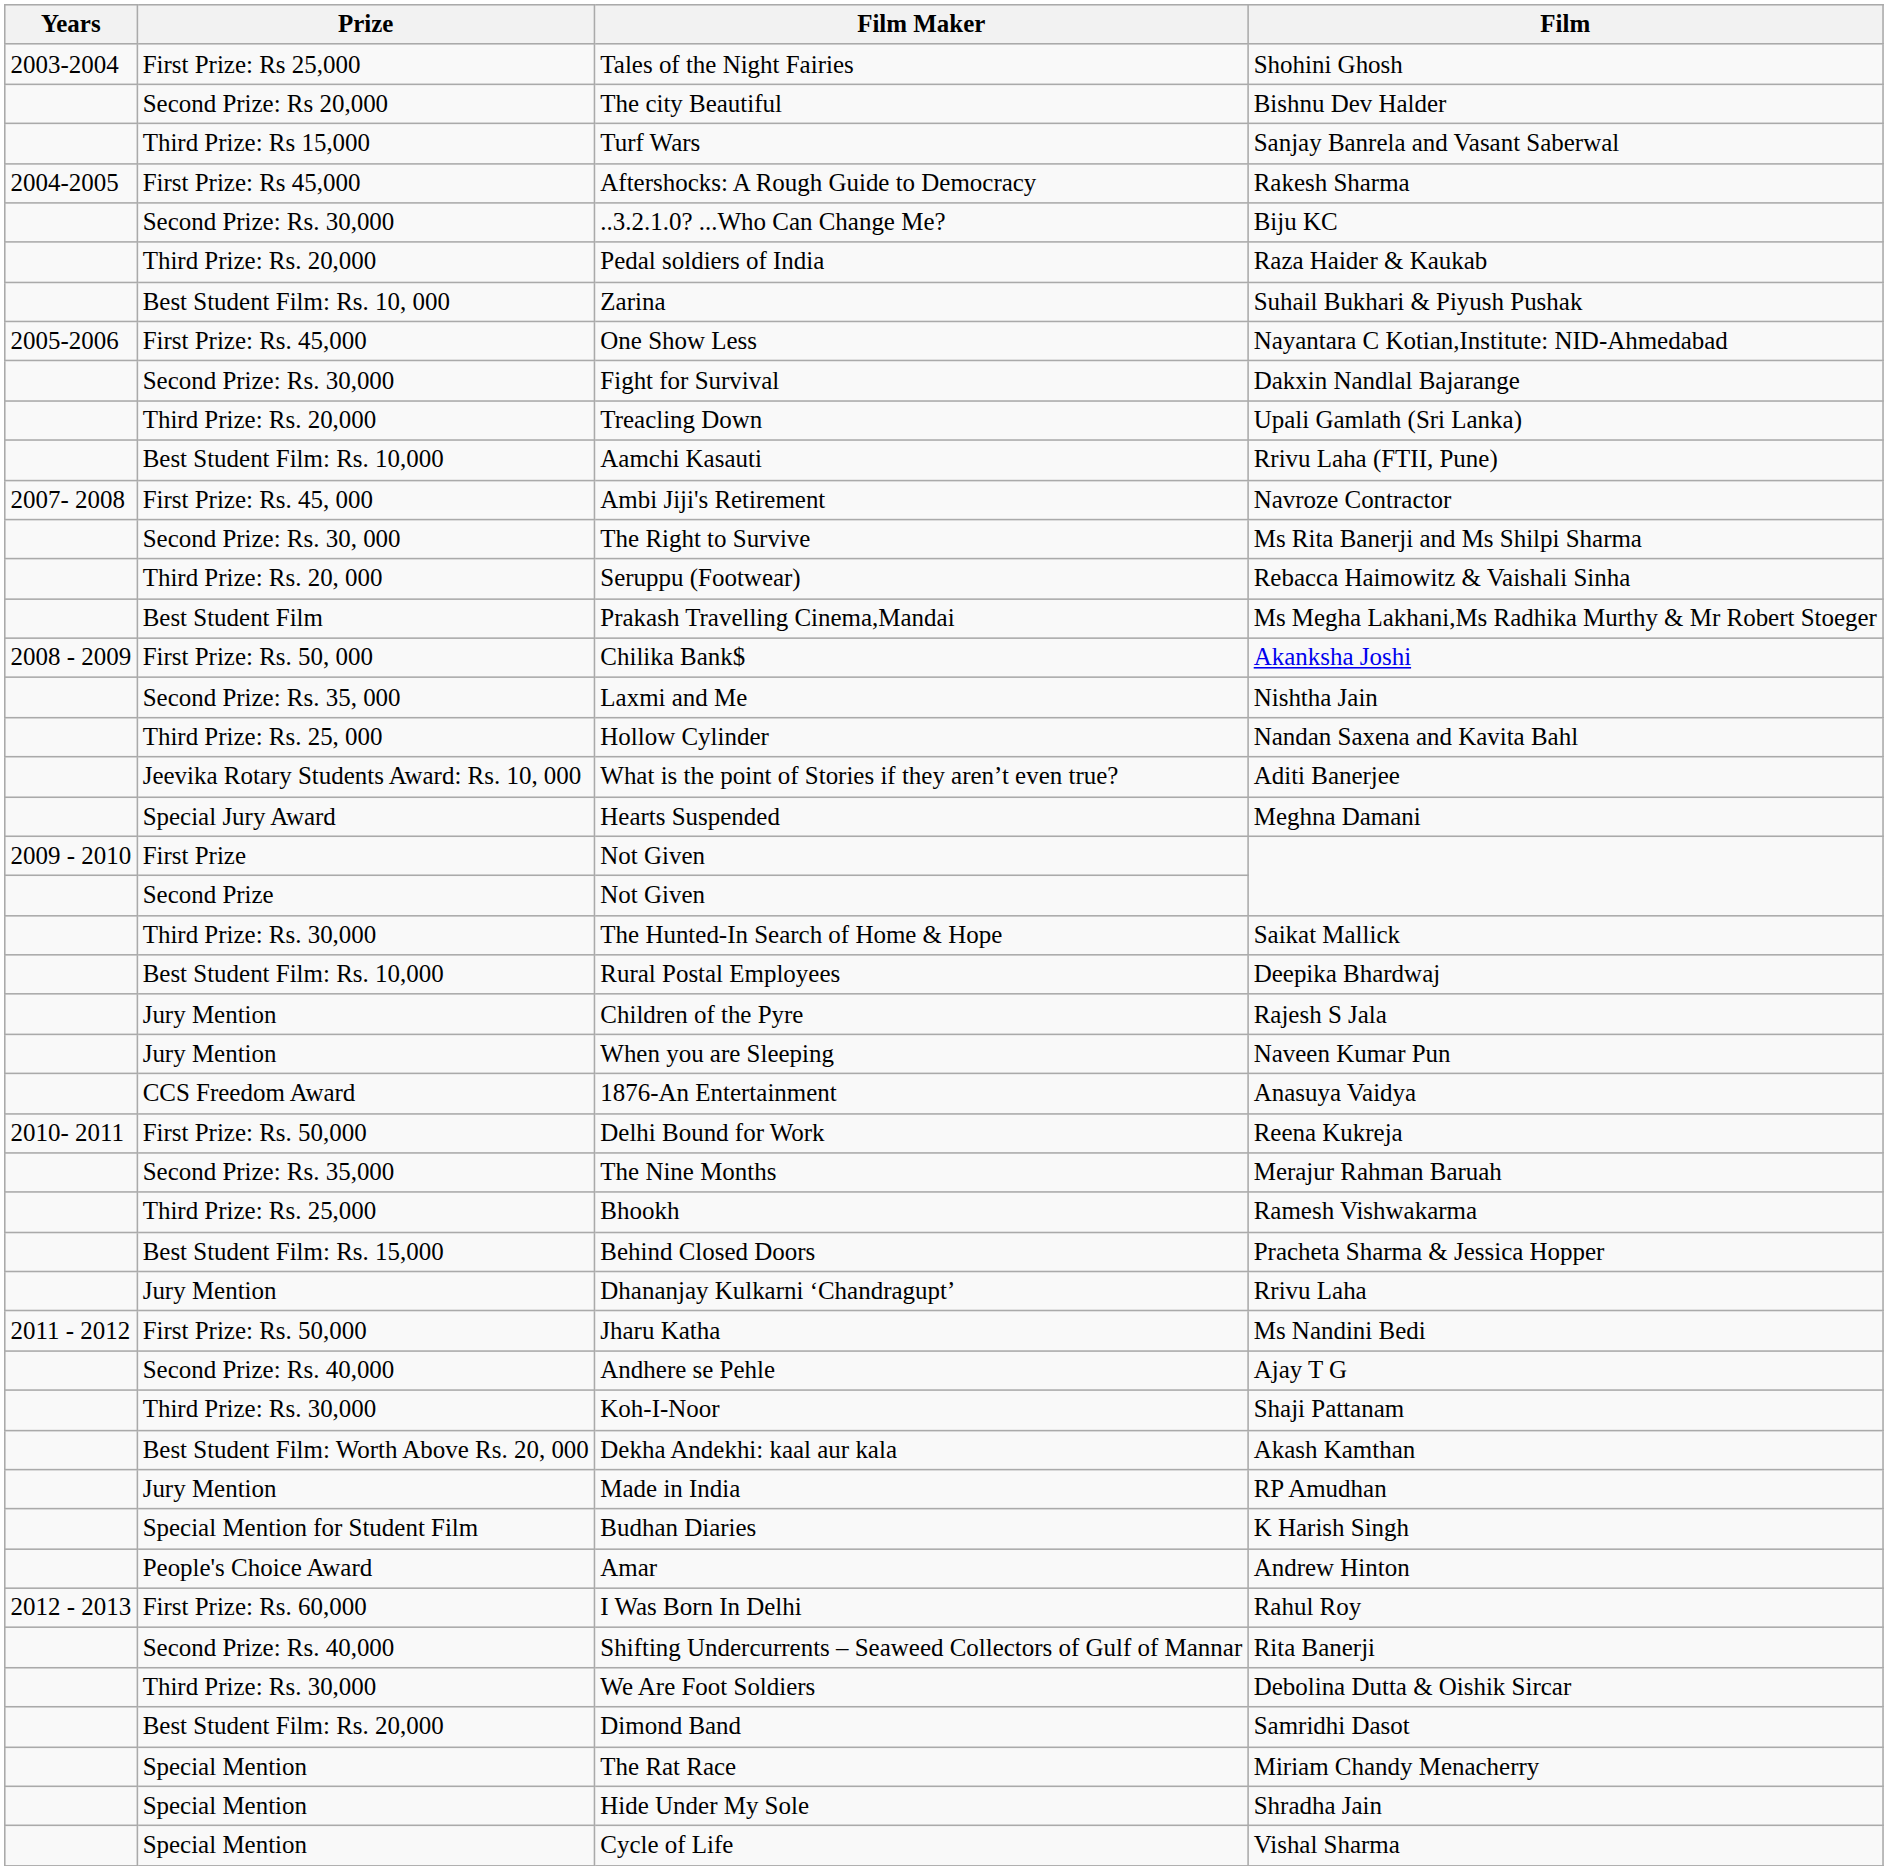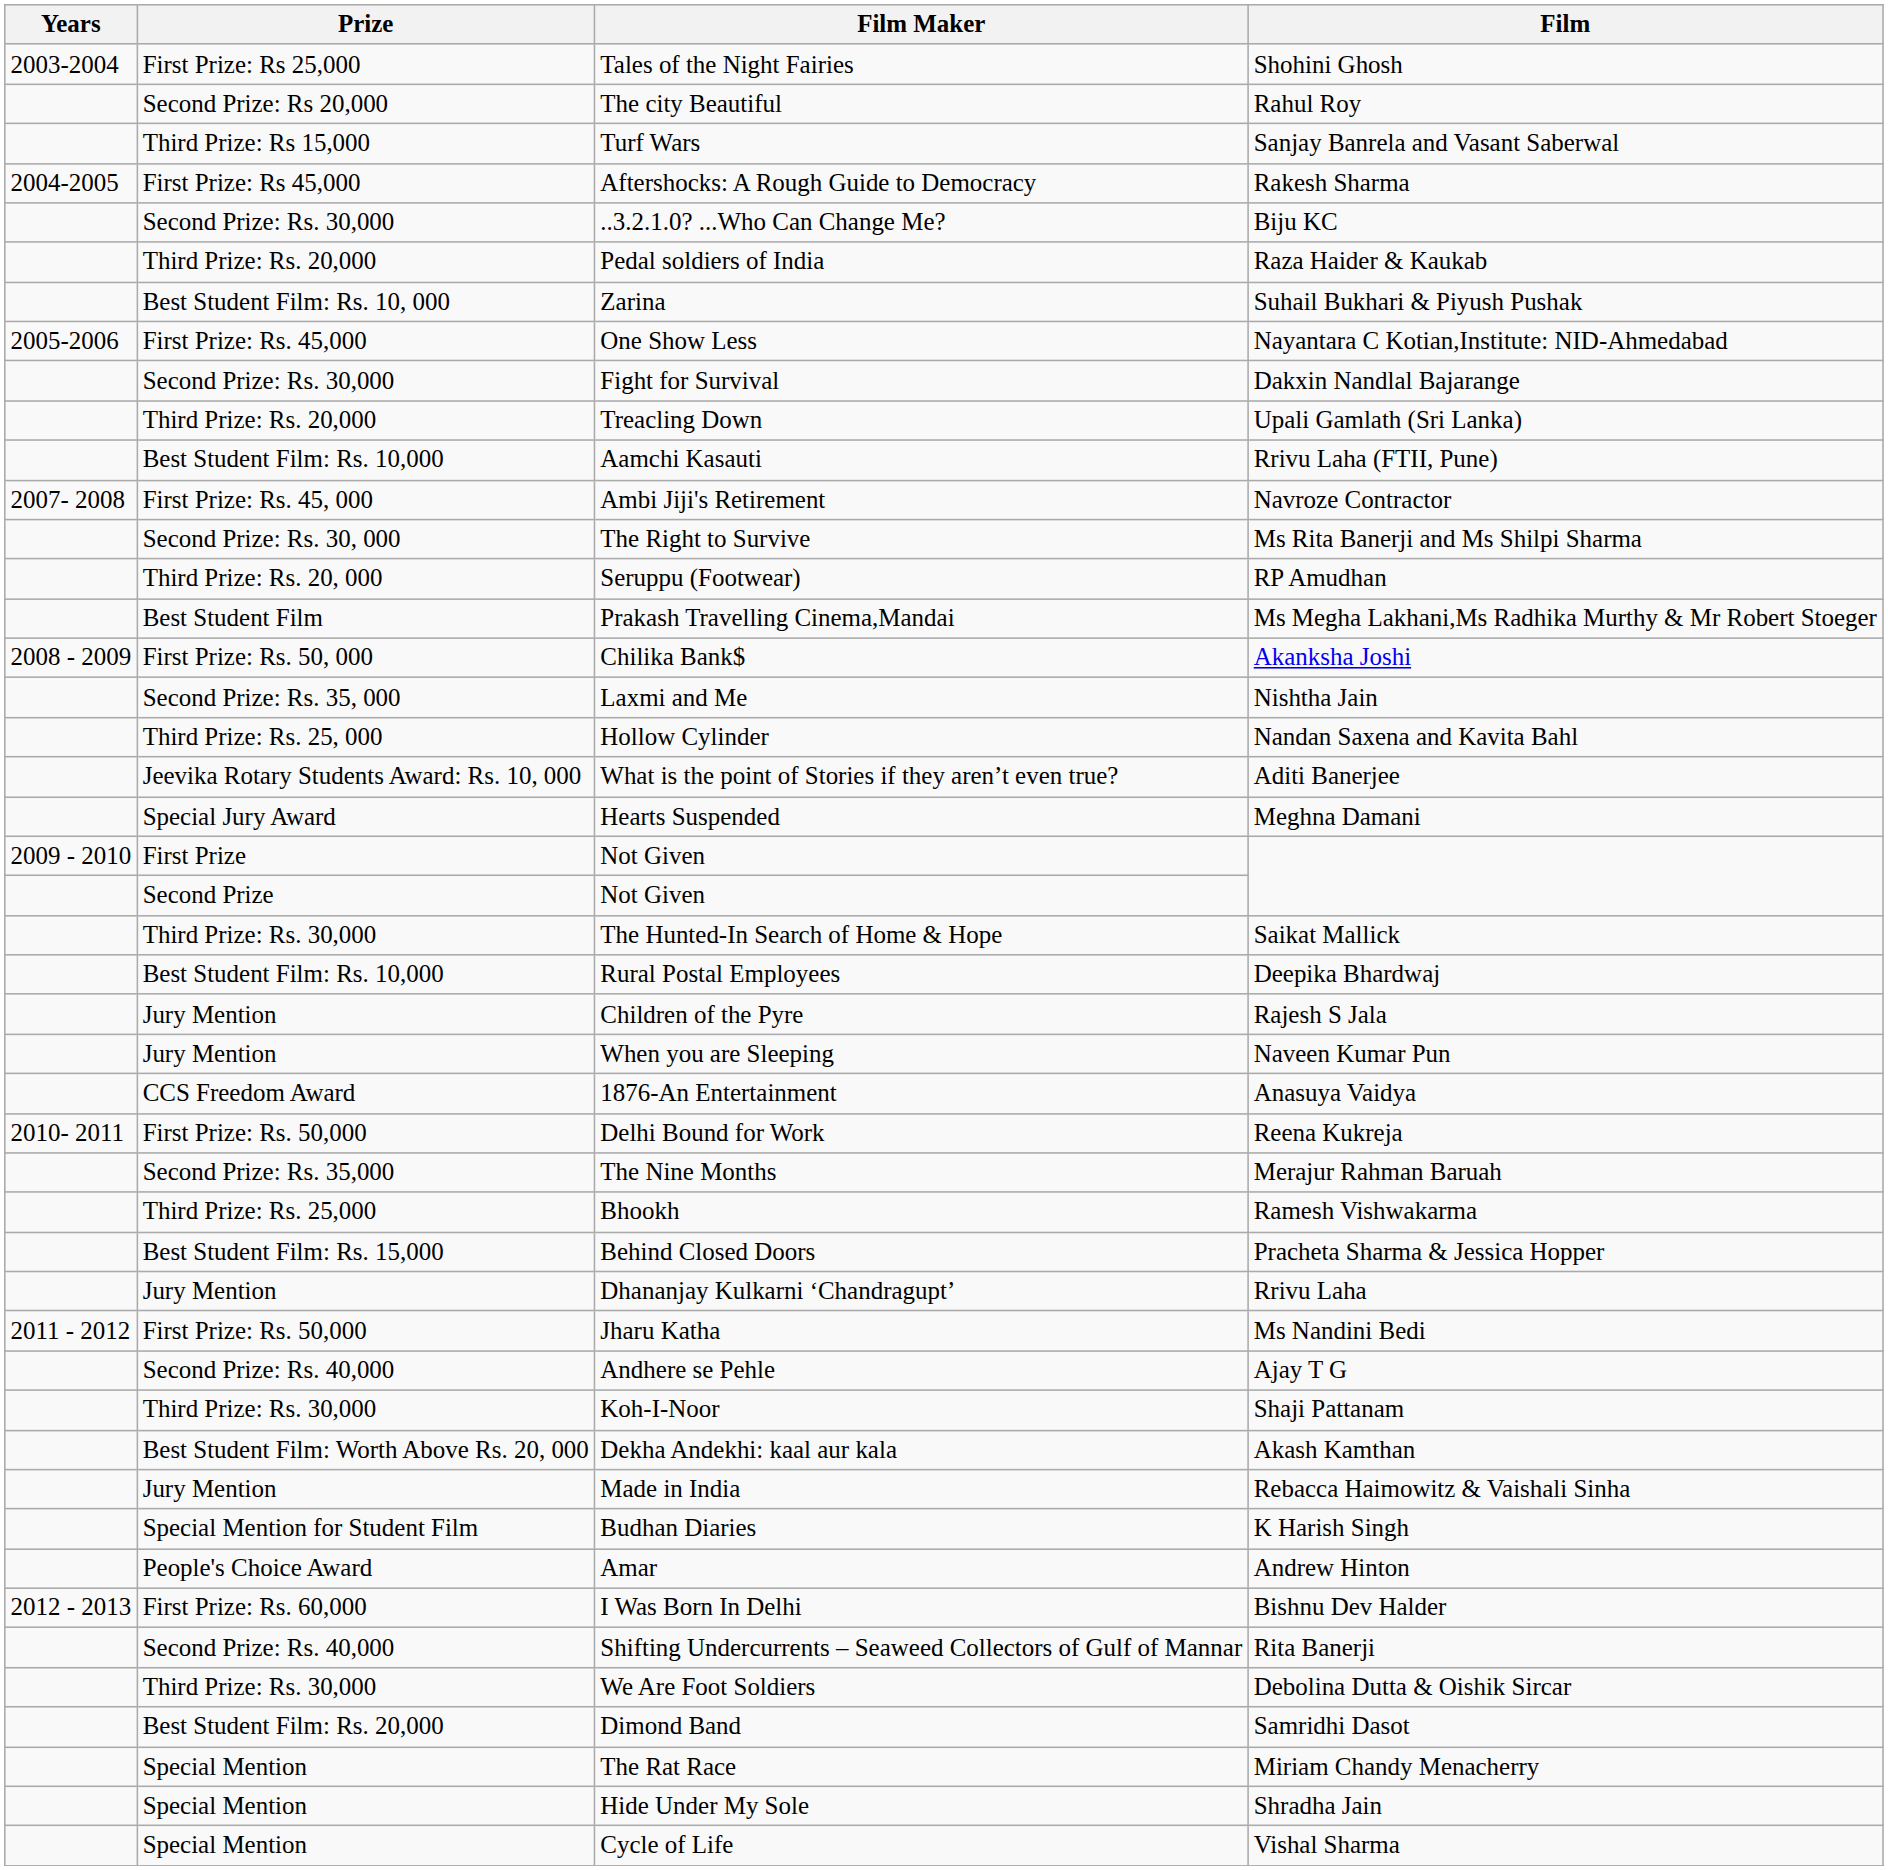The city Beautiful | Film: Bishnu Dev Halder -> Rahul Roy
Seruppu (Footwear) | Film: Rebacca Haimowitz & Vaishali Sinha -> RP Amudhan
Made in India | Film: RP Amudhan -> Rebacca Haimowitz & Vaishali Sinha
I Was Born In Delhi | Film: Rahul Roy -> Bishnu Dev Halder
